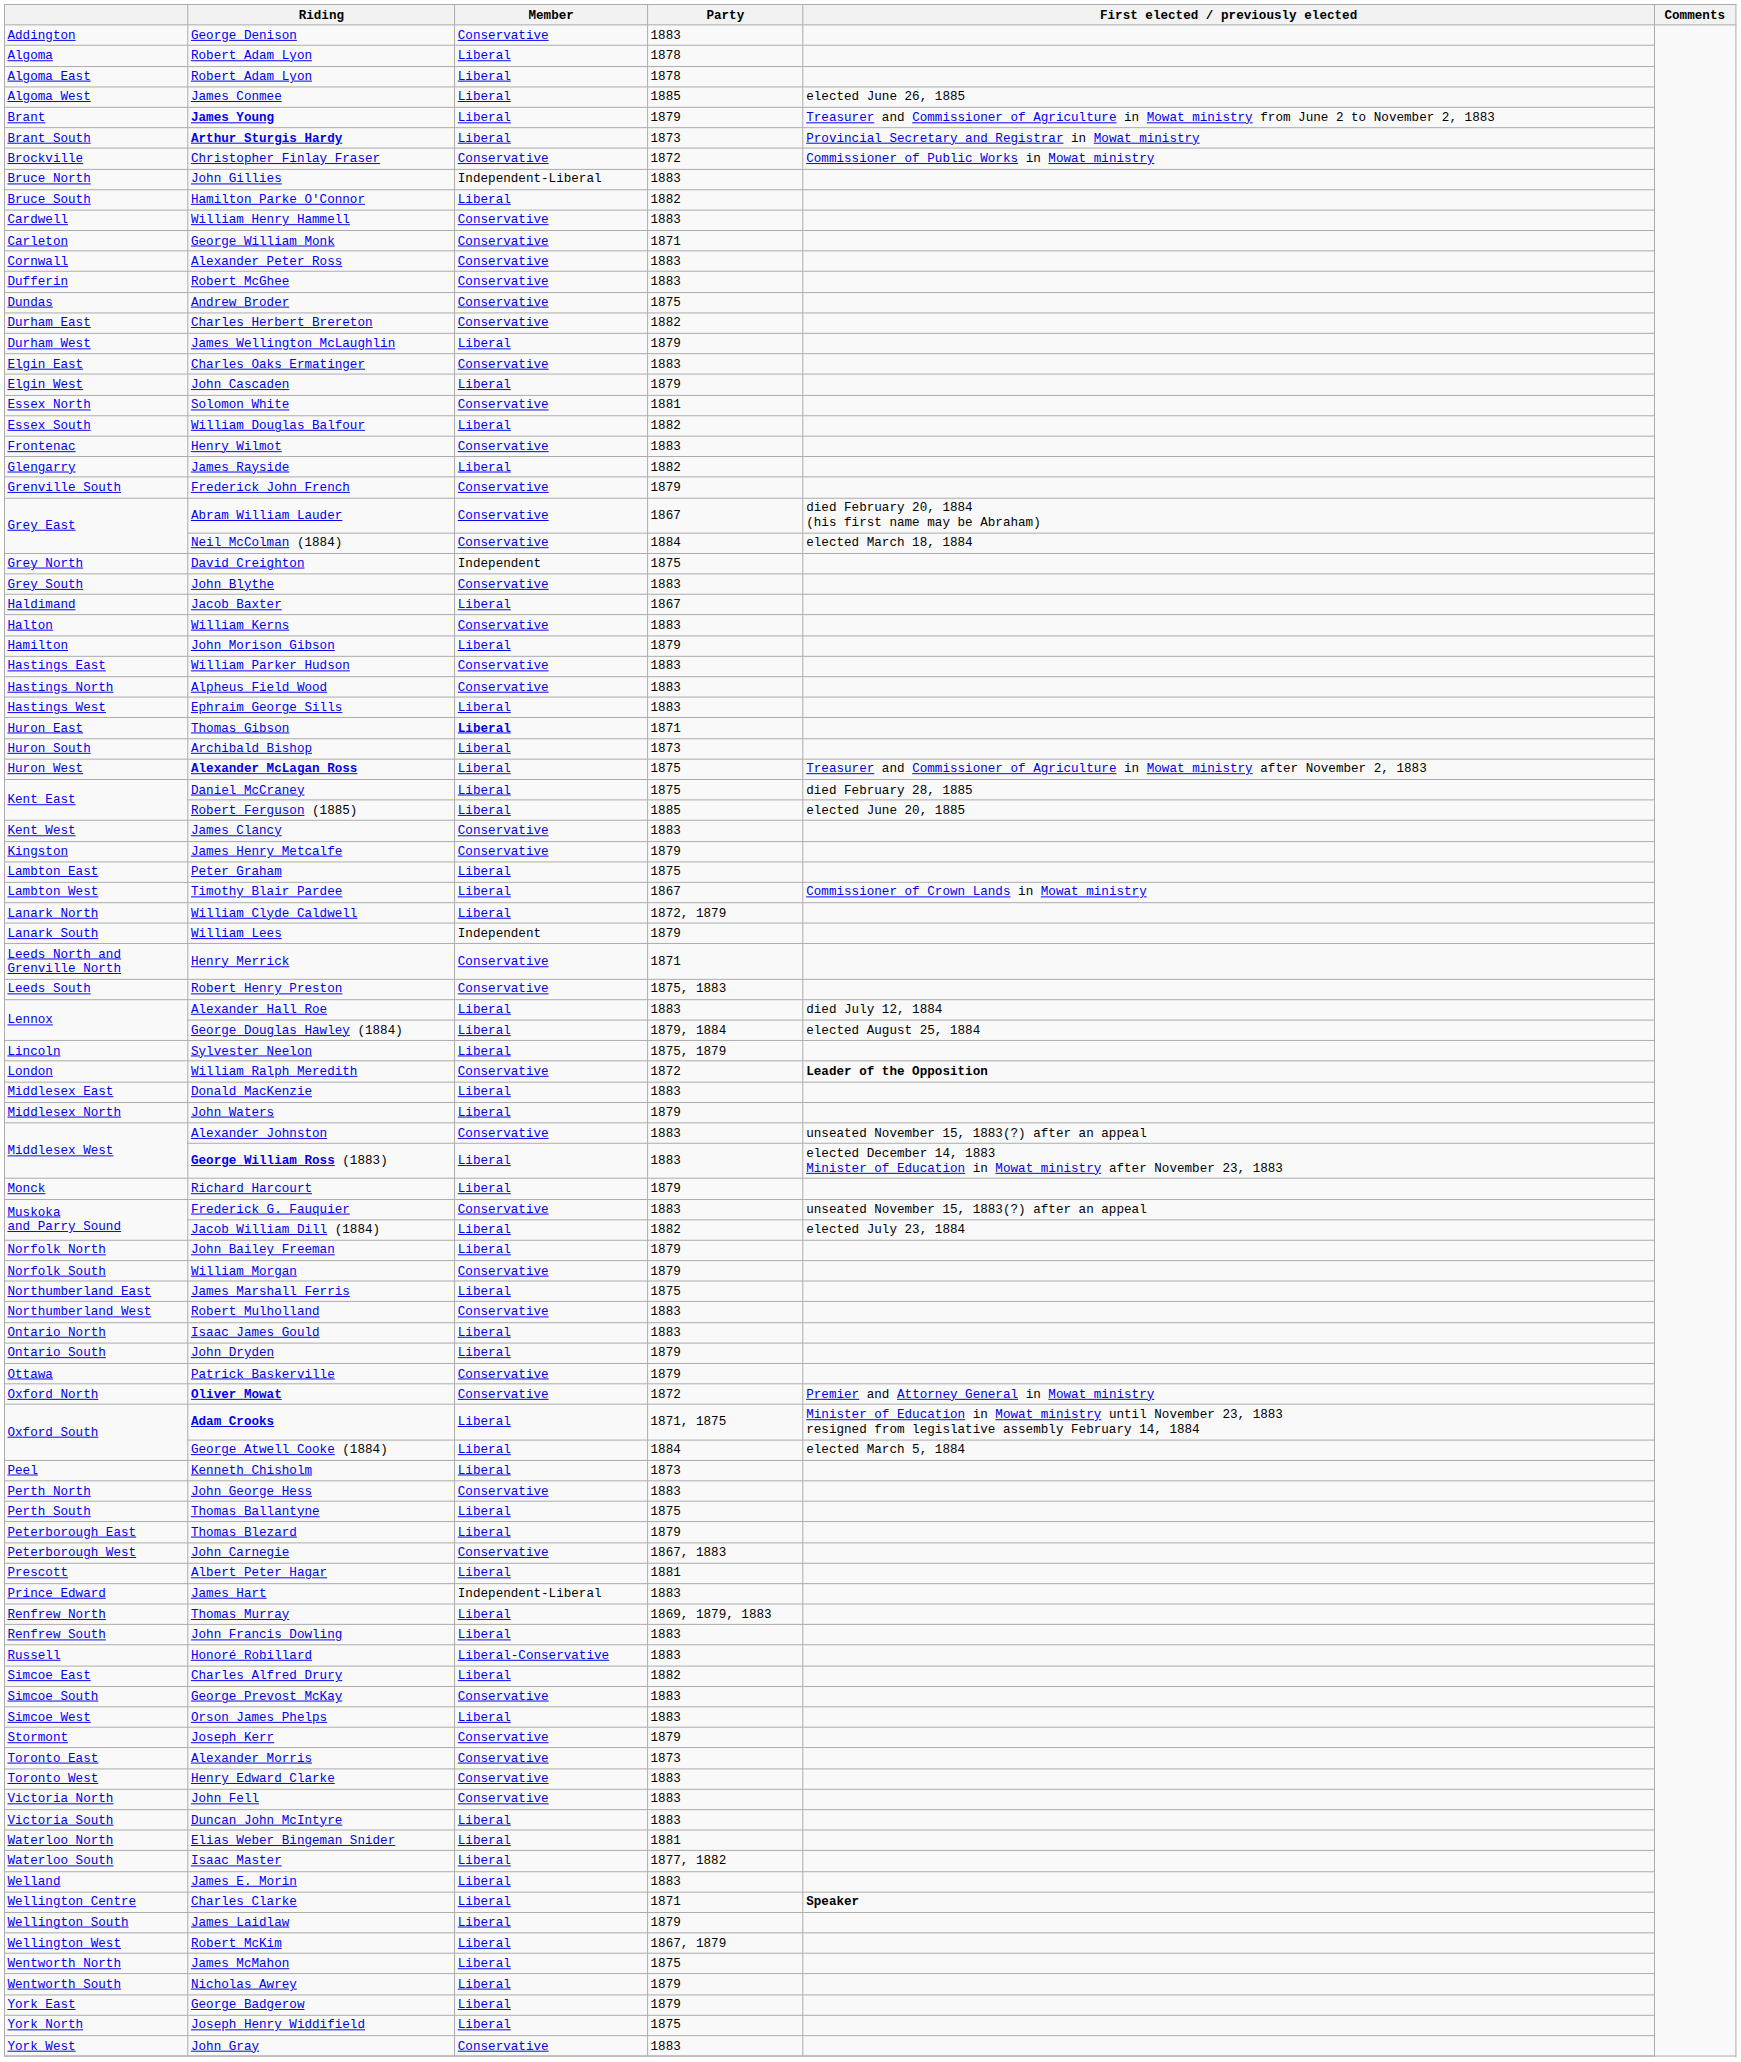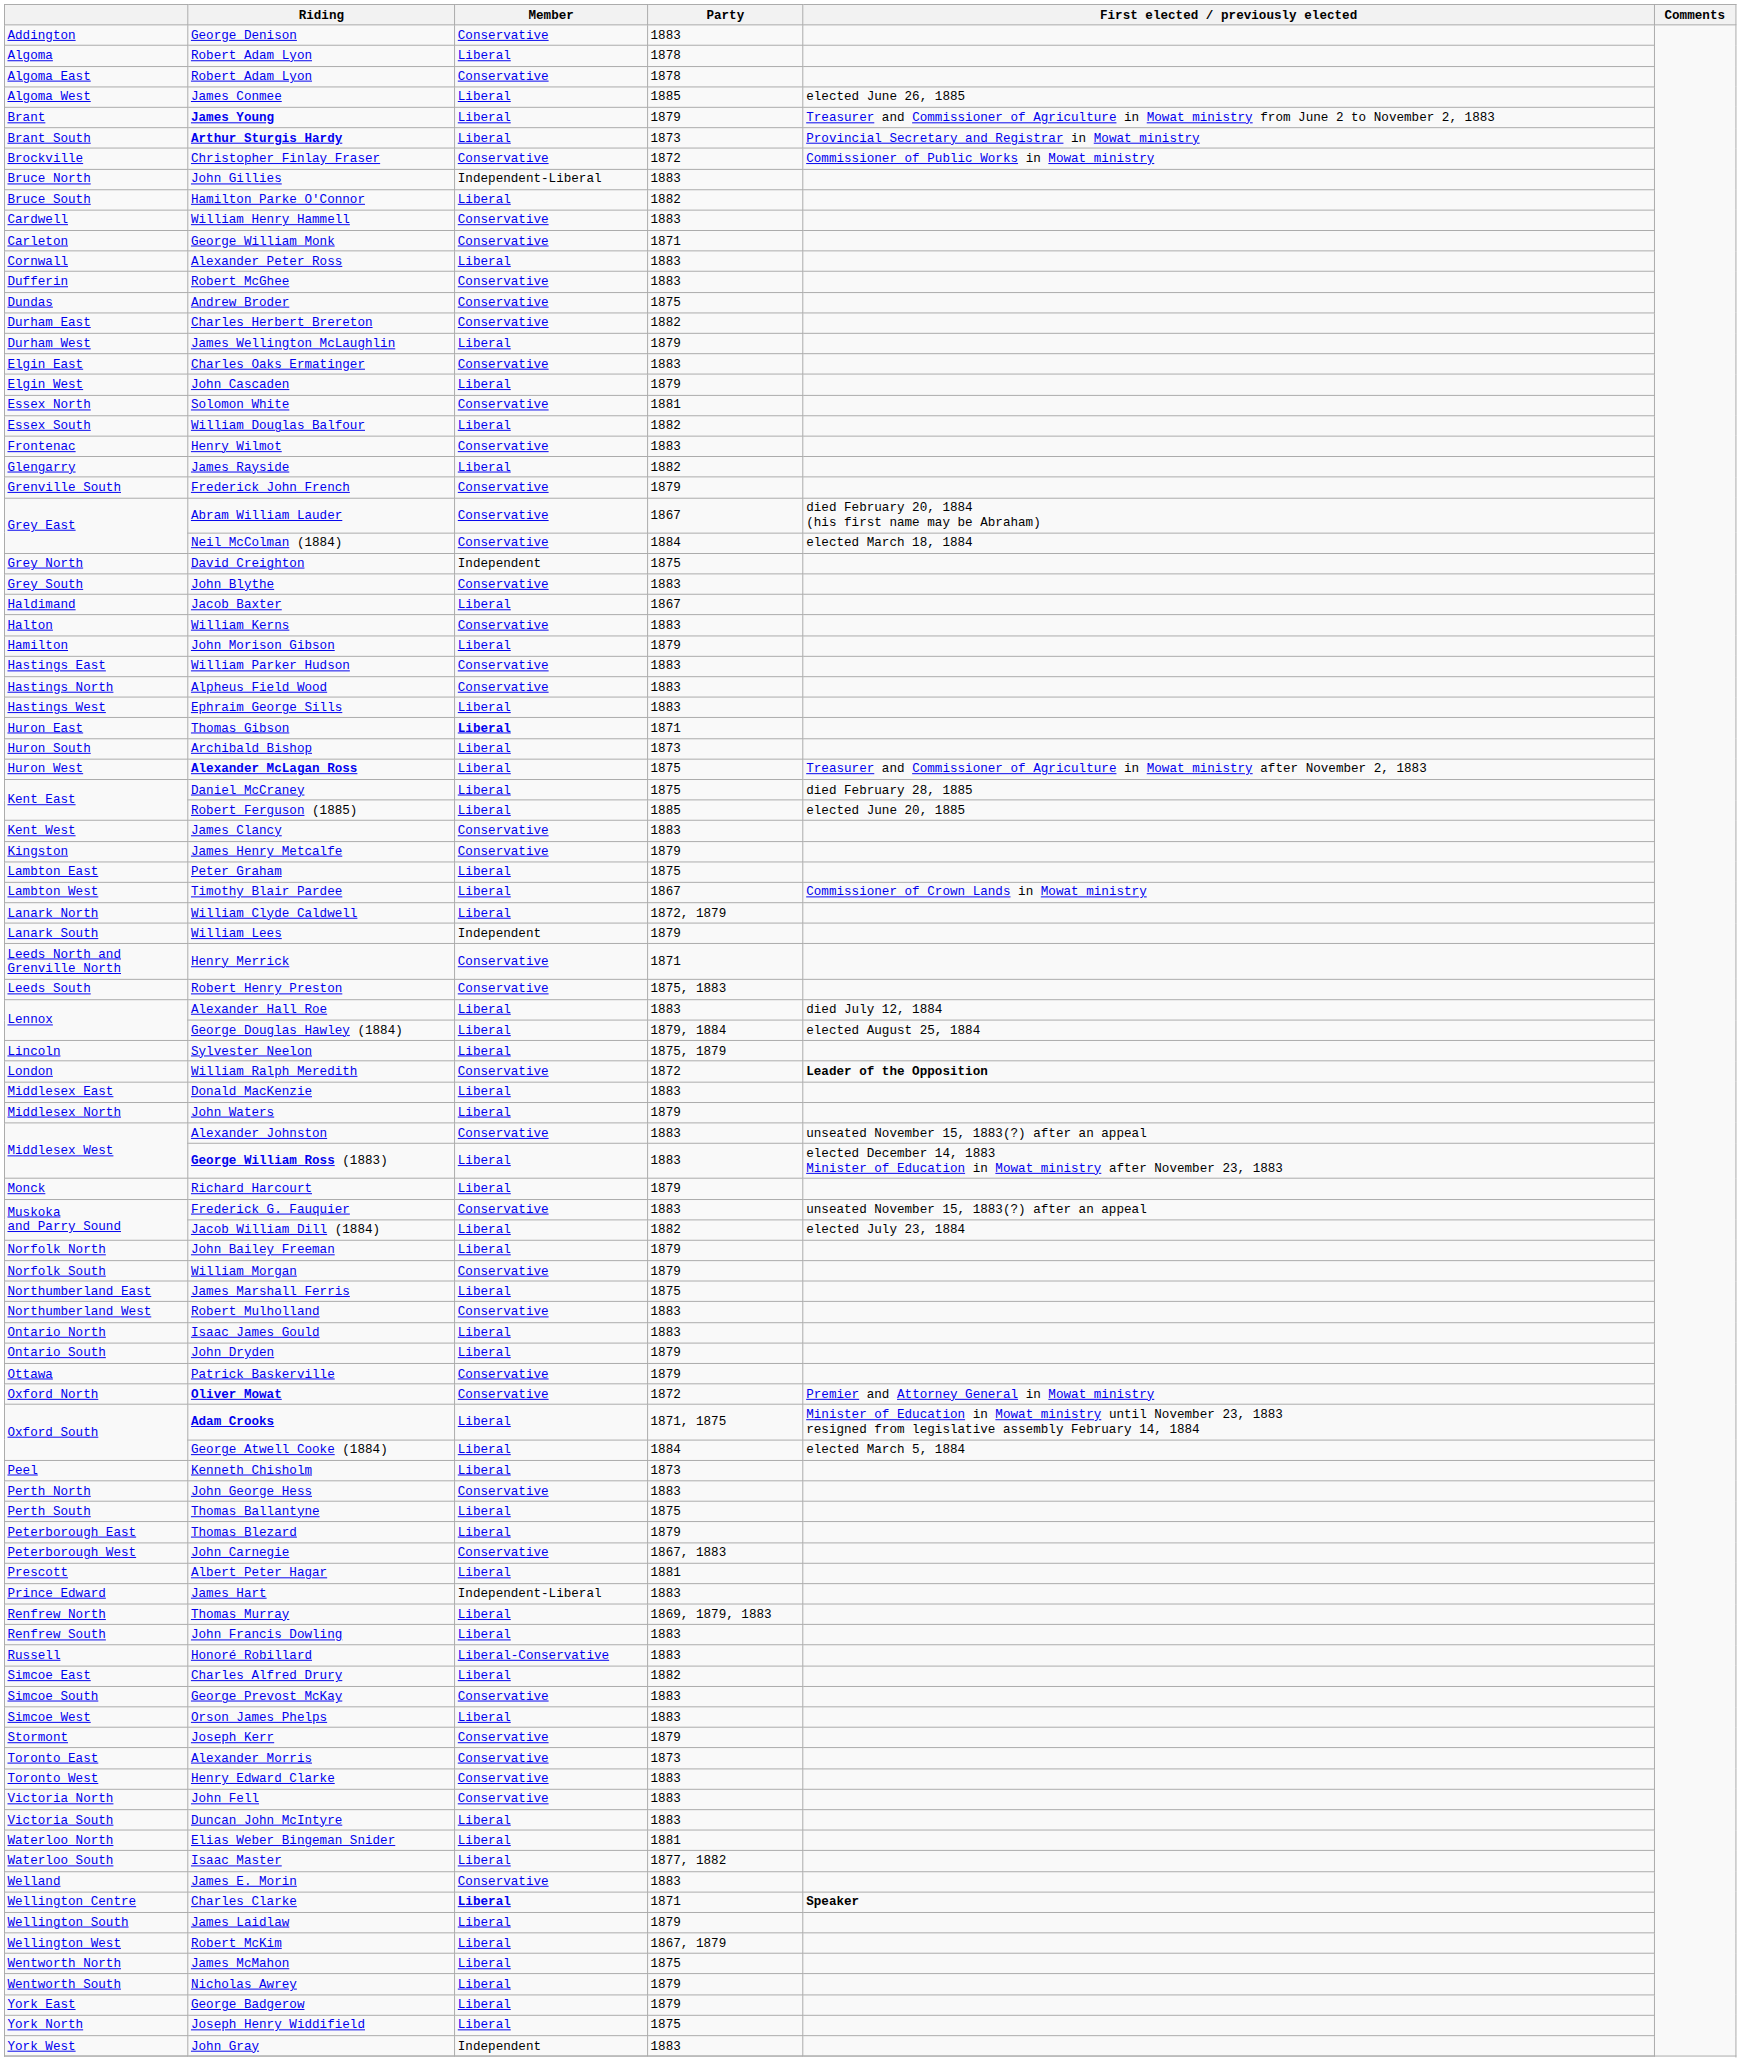Algoma East / Robert Adam Lyon | Member: Liberal -> Conservative
Alexander Peter Ross | Member: Conservative -> Liberal
James E. Morin | Member: Liberal -> Conservative
Charles Clarke | Member: normal -> bold
John Gray | Member: Conservative -> Independent
